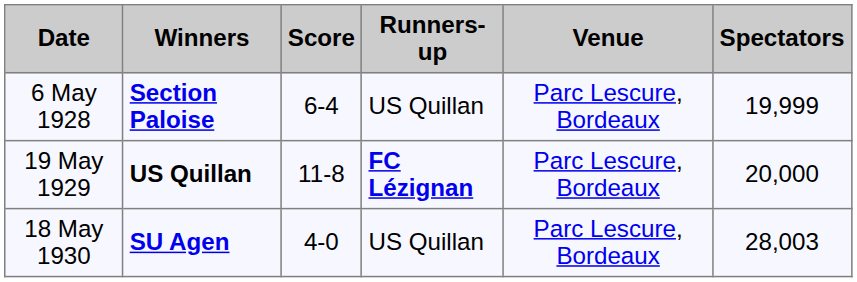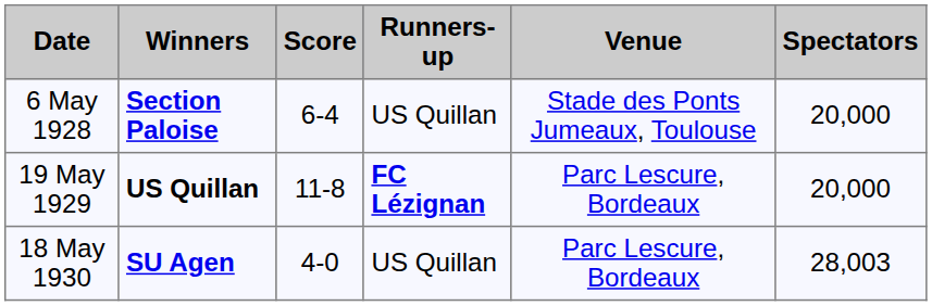6 May 1928 | Venue: Parc Lescure, Bordeaux -> Stade des Ponts Jumeaux, Toulouse
6 May 1928 | Spectators: 19,999 -> 20,000
